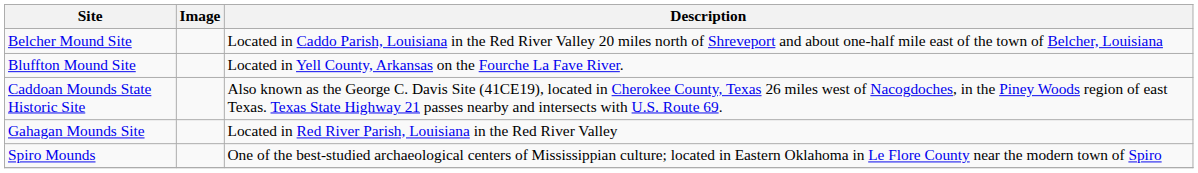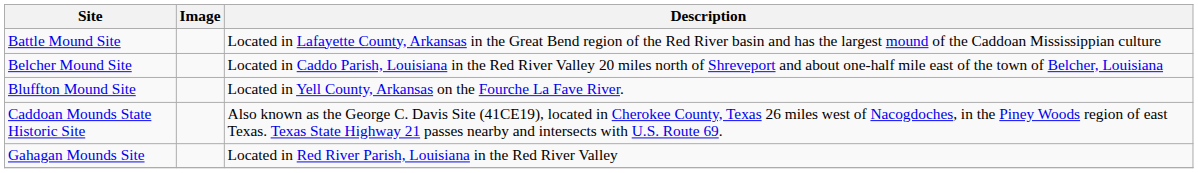+ row: Battle Mound Site | Located in Lafayette County, Arkansas in the Great Bend region of the Red River basin and has the largest mound of the Caddoan Mississippian culture
- row: Spiro Mounds | One of the best-studied archaeological centers of Mississippian culture; located in Eastern Oklahoma in Le Flore County near the modern town of Spiro
